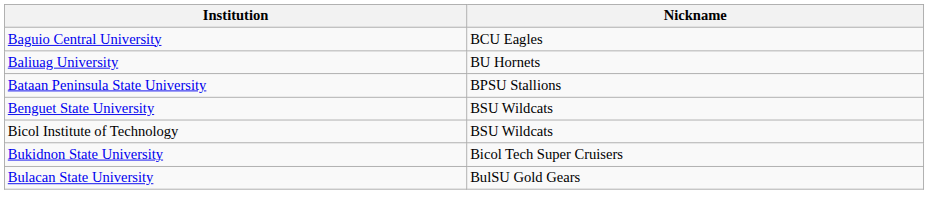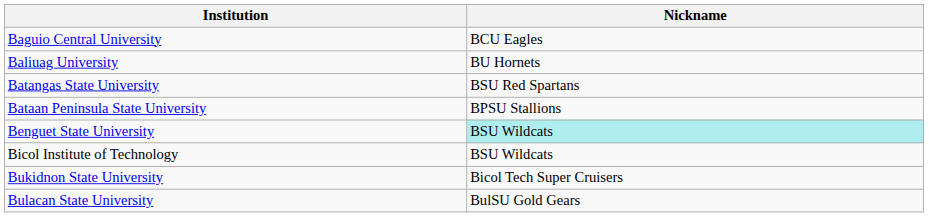+ row: Batangas State University | BSU Red Spartans
Benguet State University | Nickname: no background -> paleturquoise background
